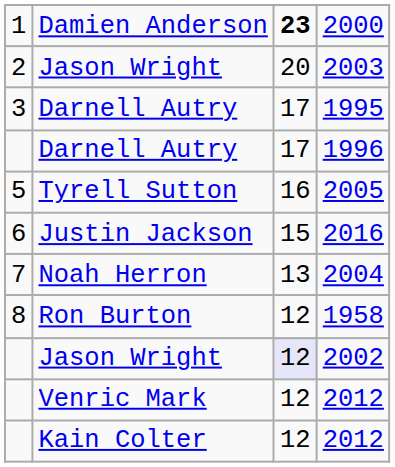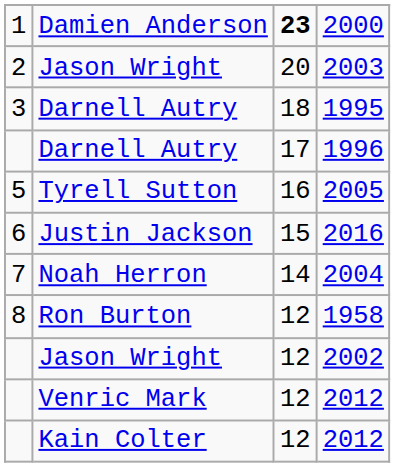1995 | column 3: 17 -> 18
2004 | column 3: 13 -> 14
2002 | column 3: lavender background -> no background
